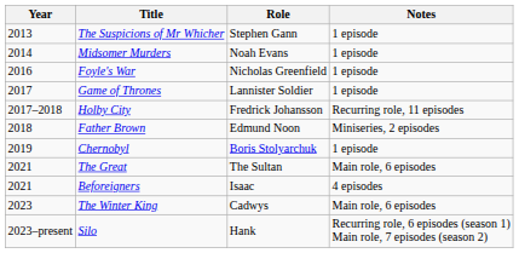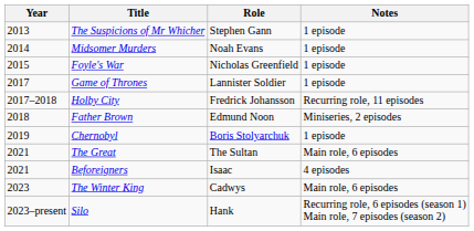Foyle's War | Year: 2016 -> 2015
